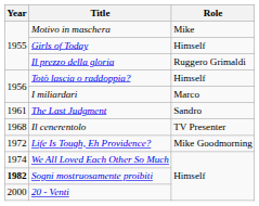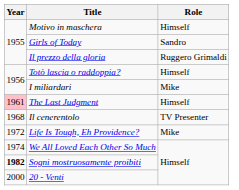Motivo in maschera | Role: Mike -> Himself
Girls of Today | Role: Himself -> Sandro
I miliardari | Role: Marco -> Mike
The Last Judgment | Year: no background -> pink background
The Last Judgment | Role: Sandro -> Himself
Life Is Tough, Eh Providence? | Role: Mike Goodmorning -> Mike
